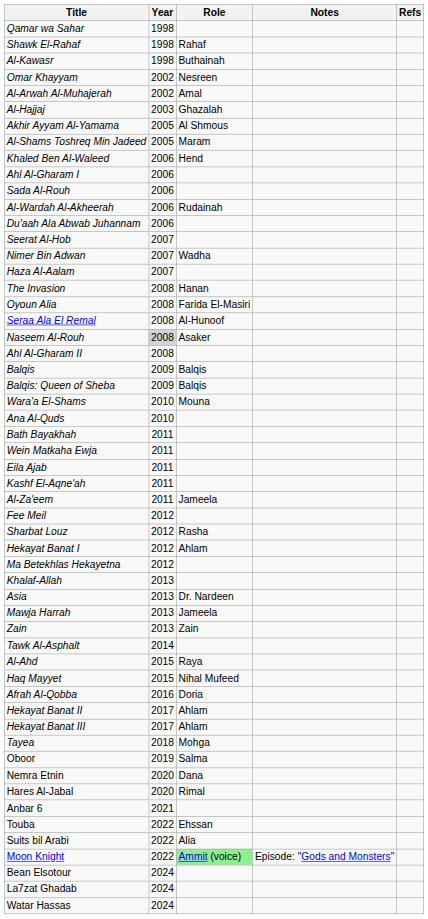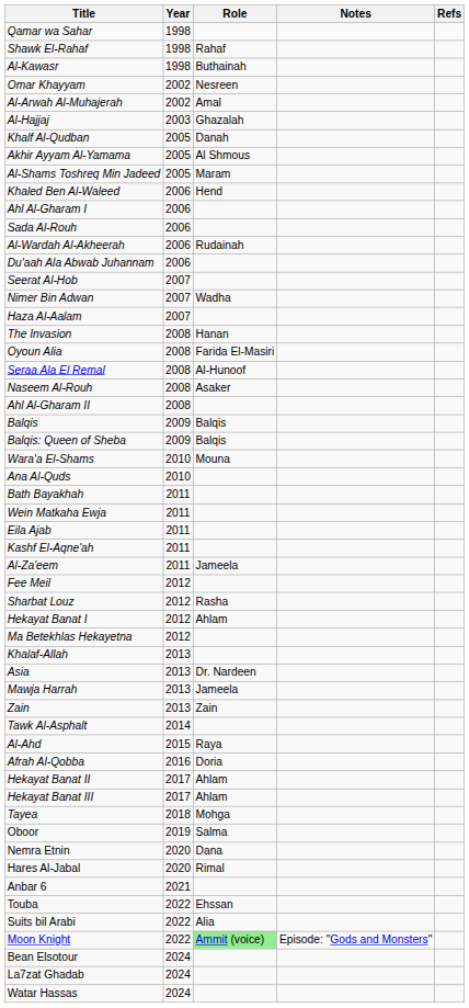+ row: Khalf Al-Qudban | 2005 | Danah
Naseem Al-Rouh | Year: lightgrey background -> no background
- row: Haq Mayyet | 2015 | Nihal Mufeed
